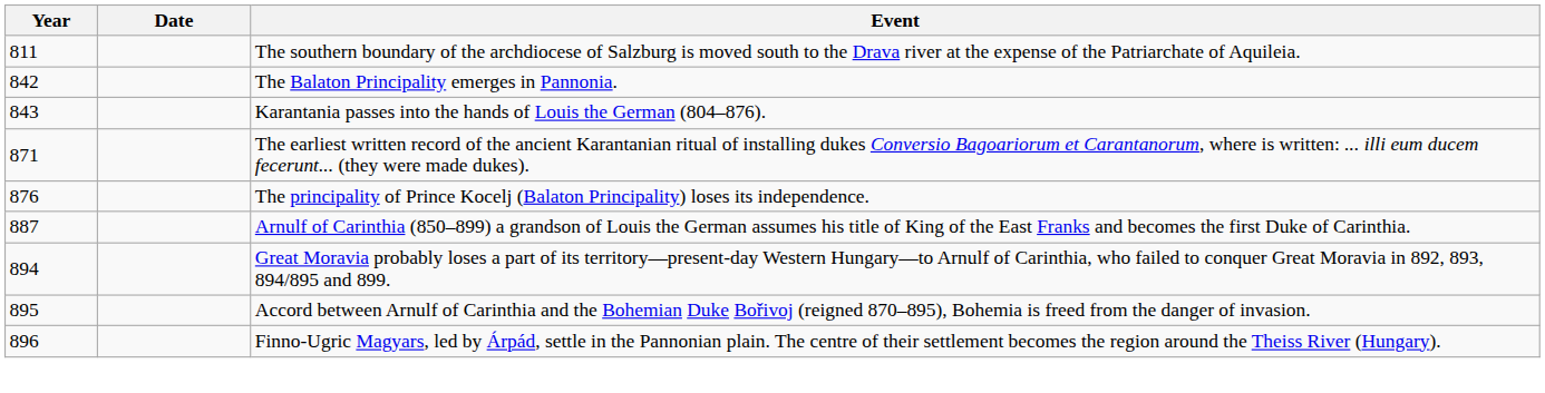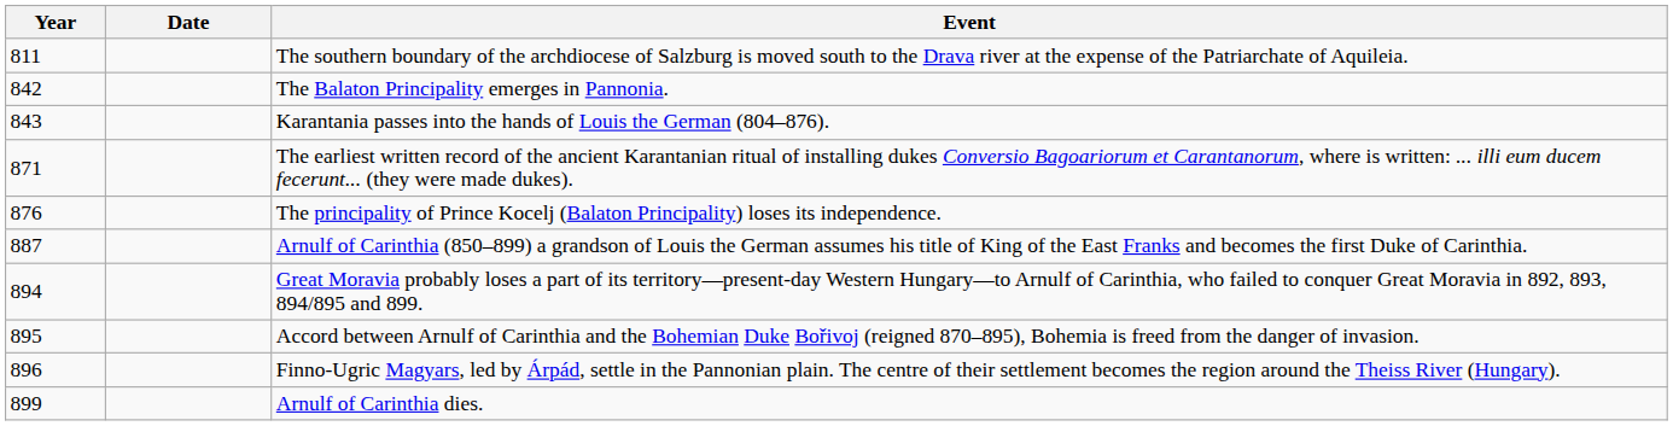+ row: 899 | Arnulf of Carinthia dies.
